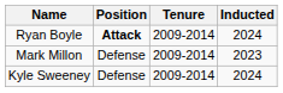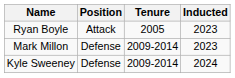Ryan Boyle | Position: bold -> normal
Ryan Boyle | Tenure: 2009-2014 -> 2005
Ryan Boyle | Inducted: 2024 -> 2023
